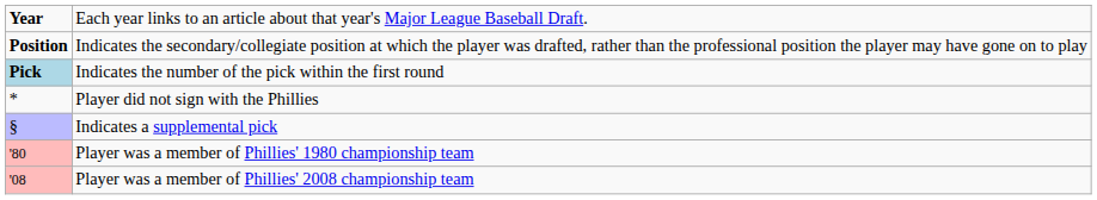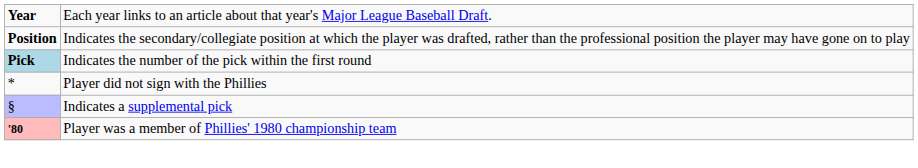Player was a member of Phillies' 1980 championship team | column 1: normal -> bold
- row: '08 | Player was a member of Phillies' 2008 championship team
